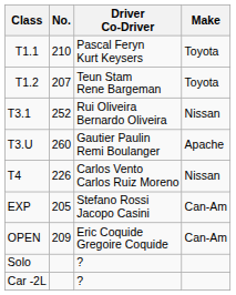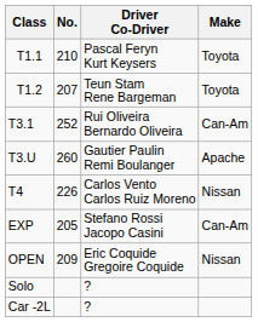T3.1 | Make: Nissan -> Can-Am
OPEN | Make: Can-Am -> Nissan
